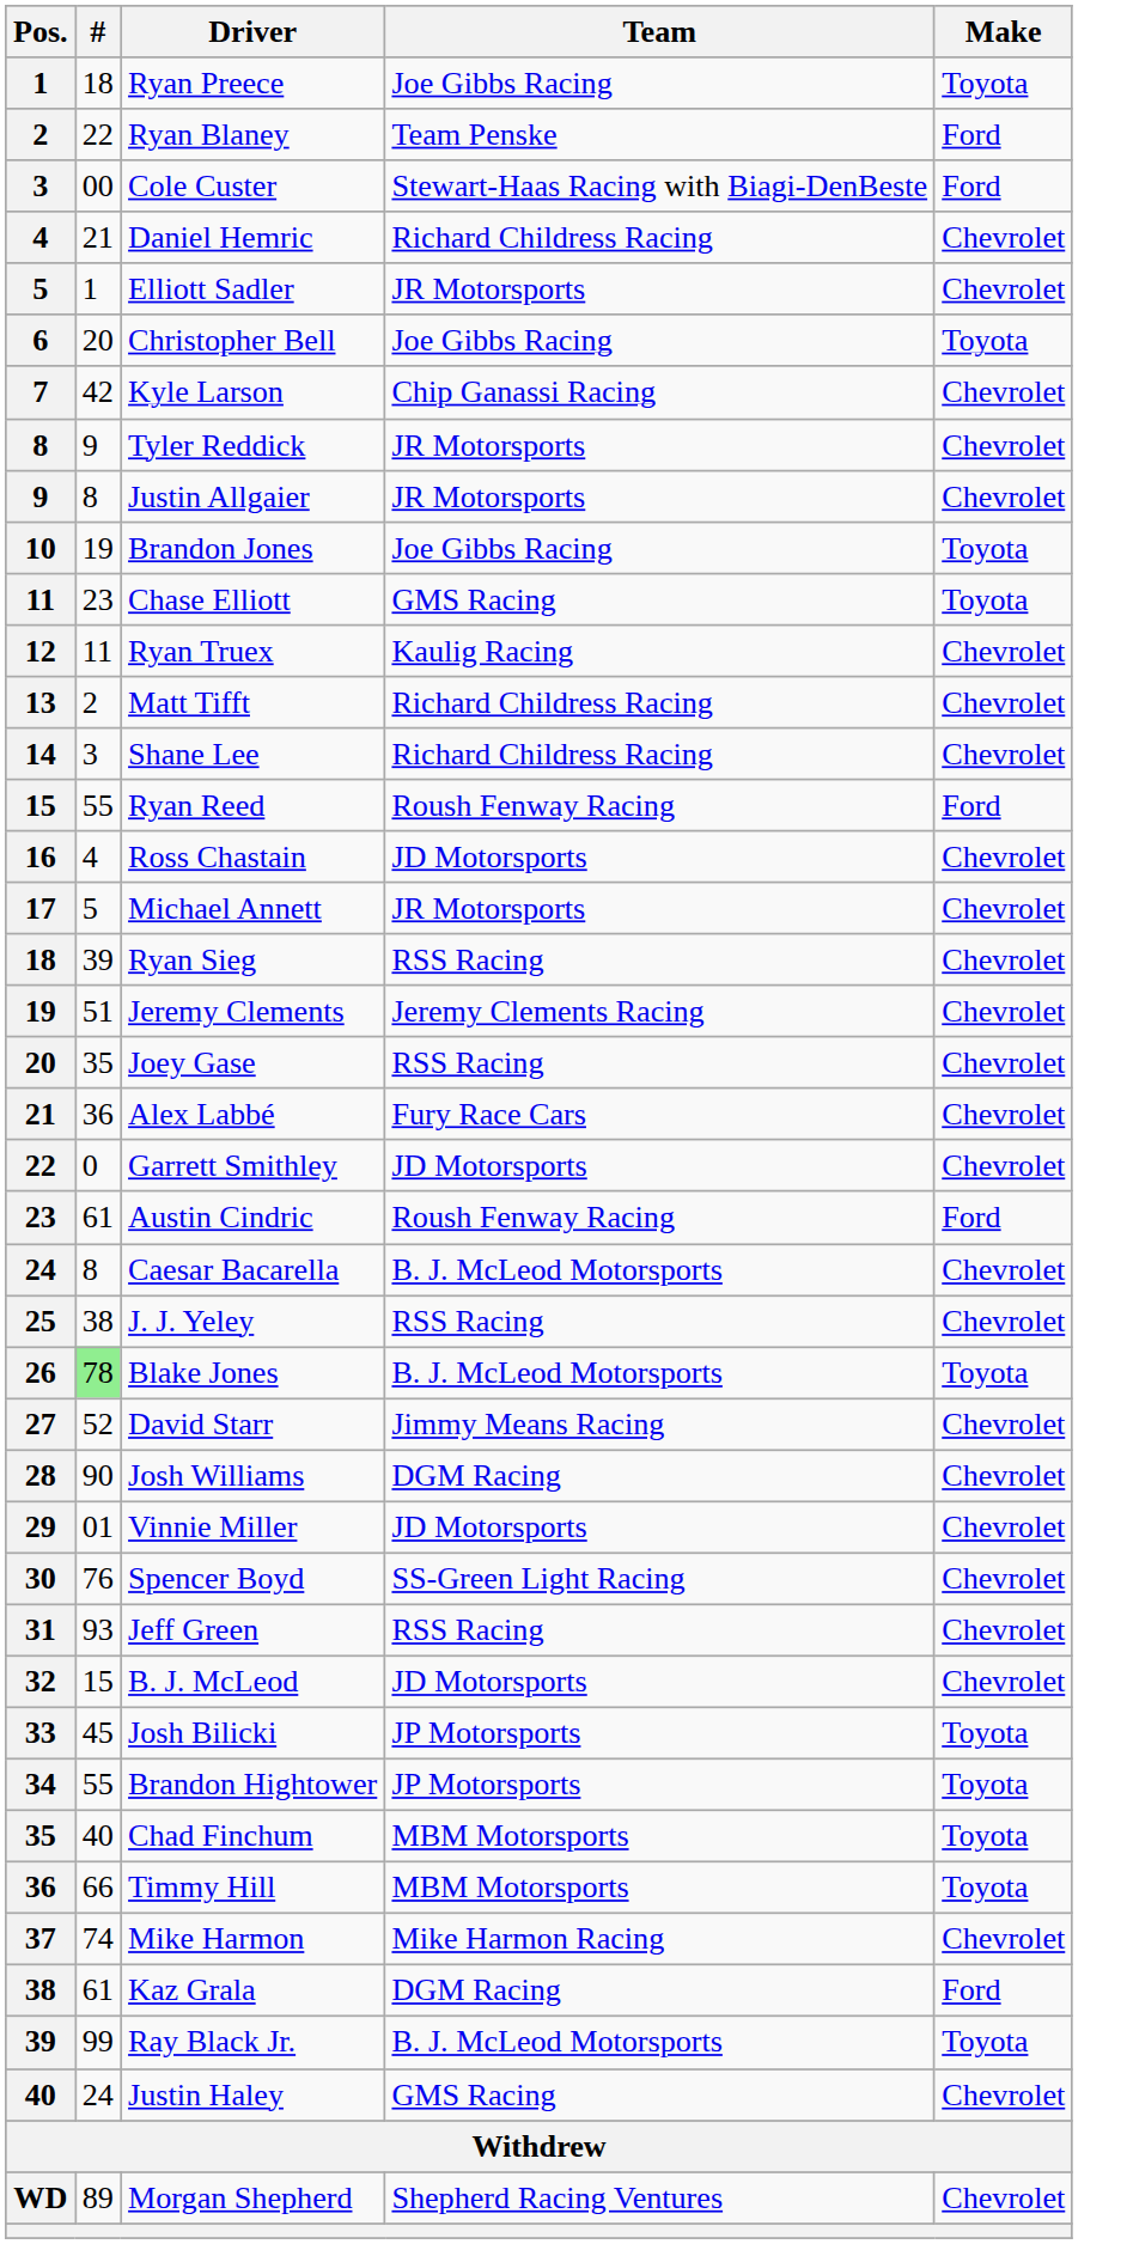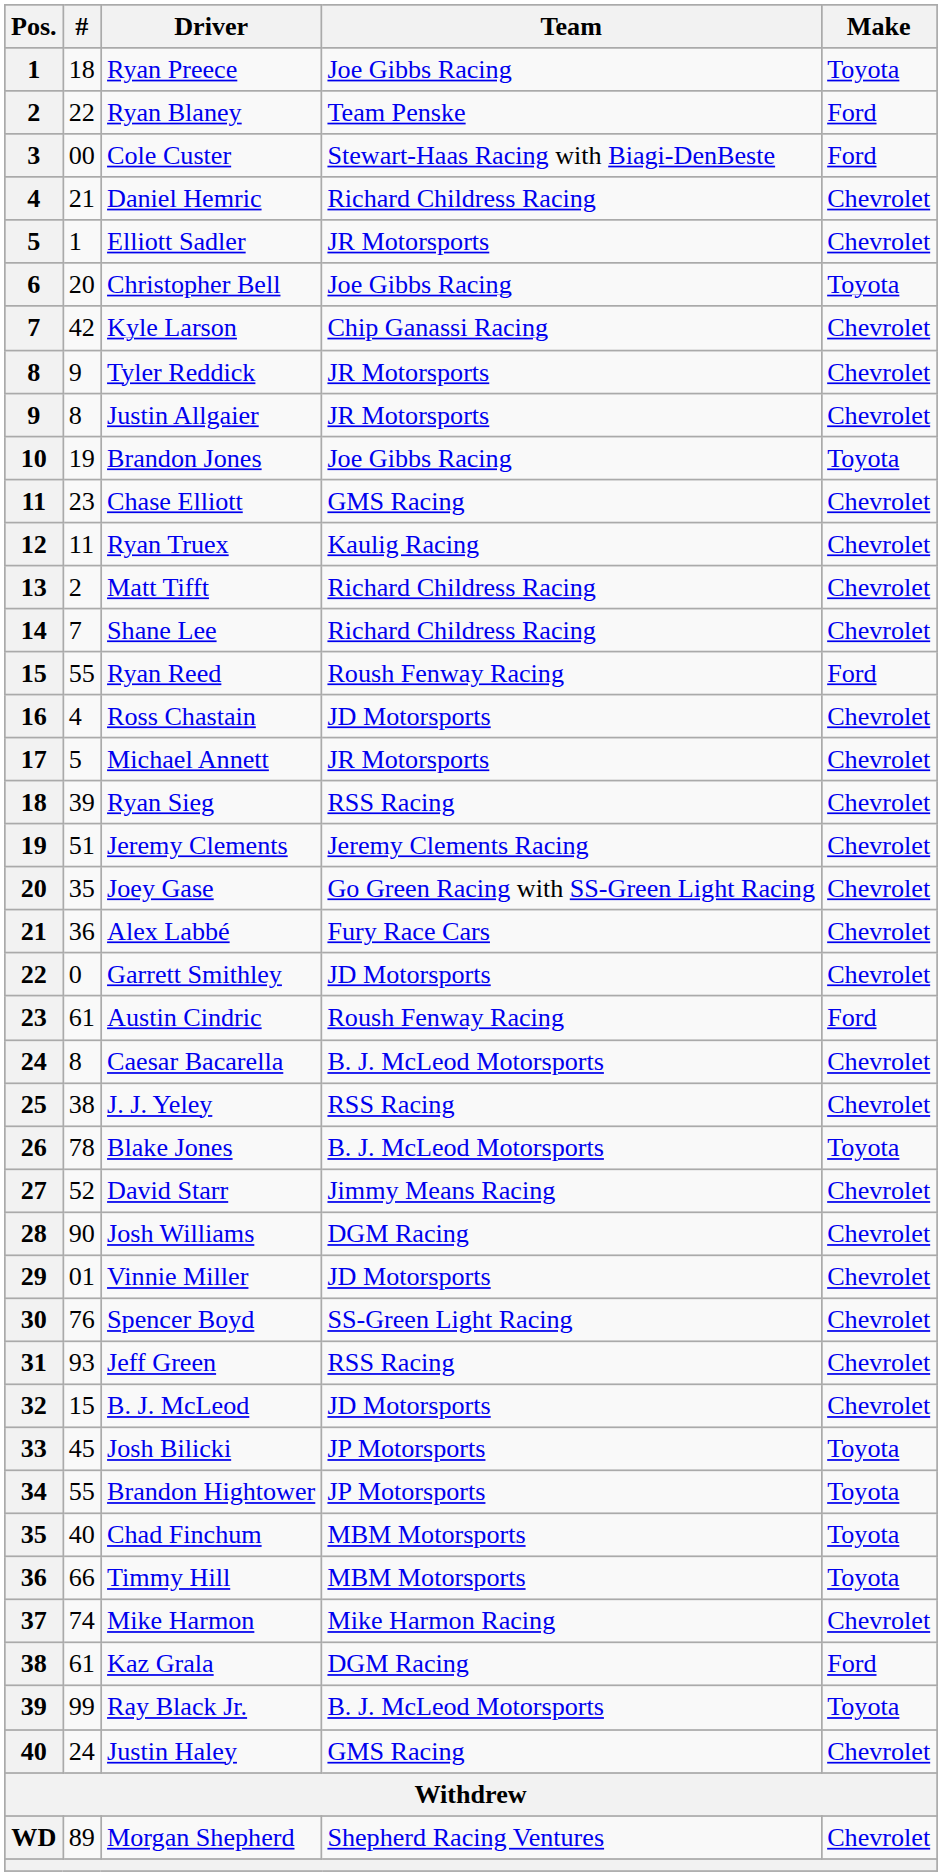Chase Elliott | Make: Toyota -> Chevrolet
Shane Lee | #: 3 -> 7
Joey Gase | Team: RSS Racing -> Go Green Racing with SS-Green Light Racing
Blake Jones | #: lightgreen background -> no background
